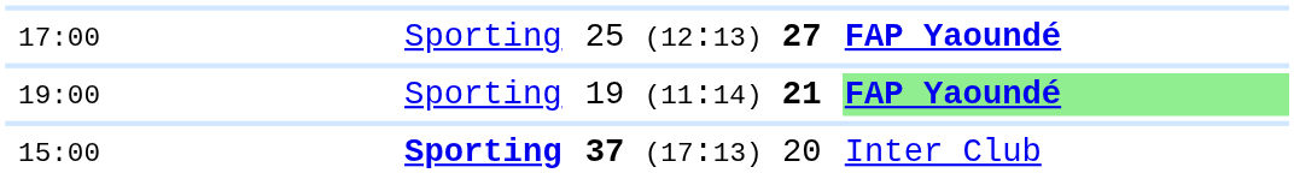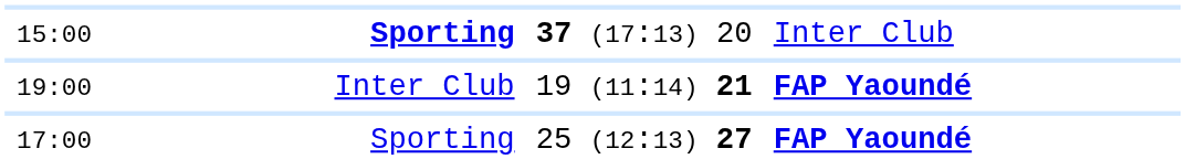rows swapped: 15:00 <-> 17:00
19:00 | column 2: Sporting -> Inter Club
19:00 | column 4: lightgreen background -> no background
